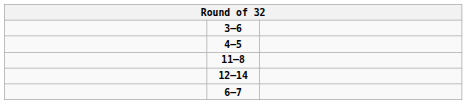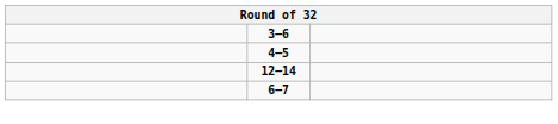- row: 11–8
